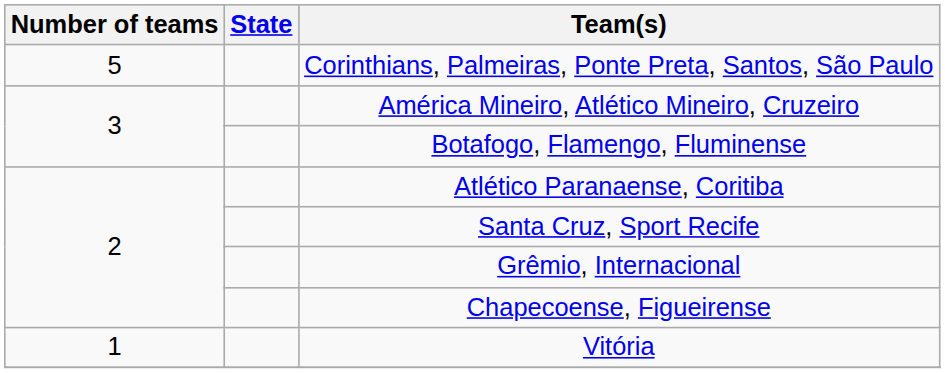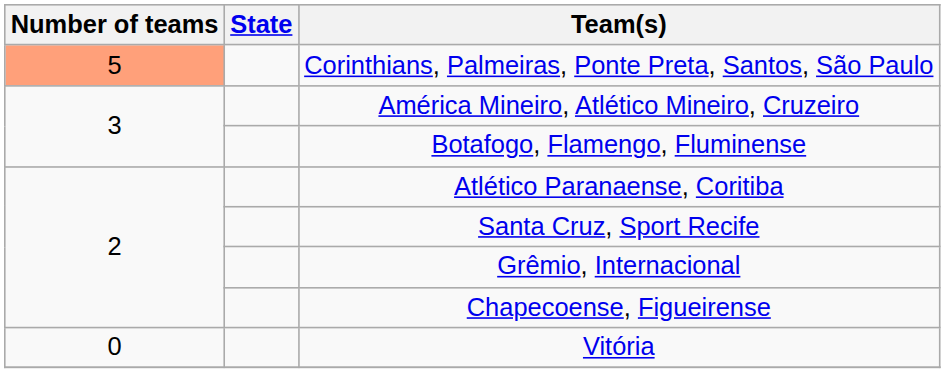Corinthians, Palmeiras, Ponte Preta, Santos, São Paulo | Number of teams: no background -> lightsalmon background
Vitória | Number of teams: 1 -> 0
